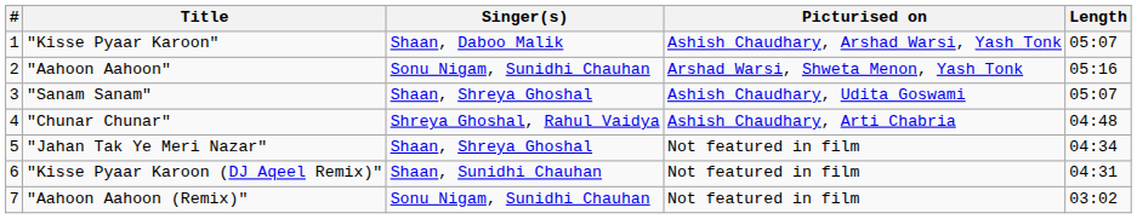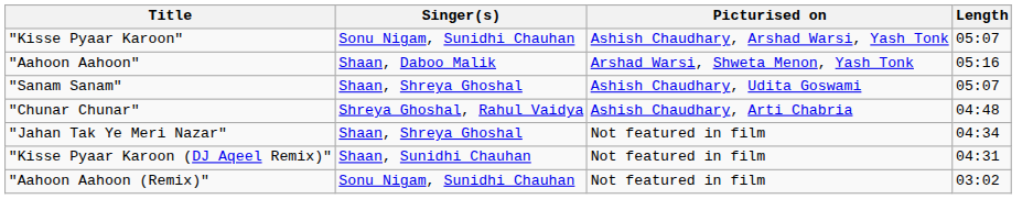- column: # | 1 | 2 | 3 | 4 | 5 | 6 | 7
"Kisse Pyaar Karoon" | Singer(s): Shaan, Daboo Malik -> Sonu Nigam, Sunidhi Chauhan
"Aahoon Aahoon" | Singer(s): Sonu Nigam, Sunidhi Chauhan -> Shaan, Daboo Malik
